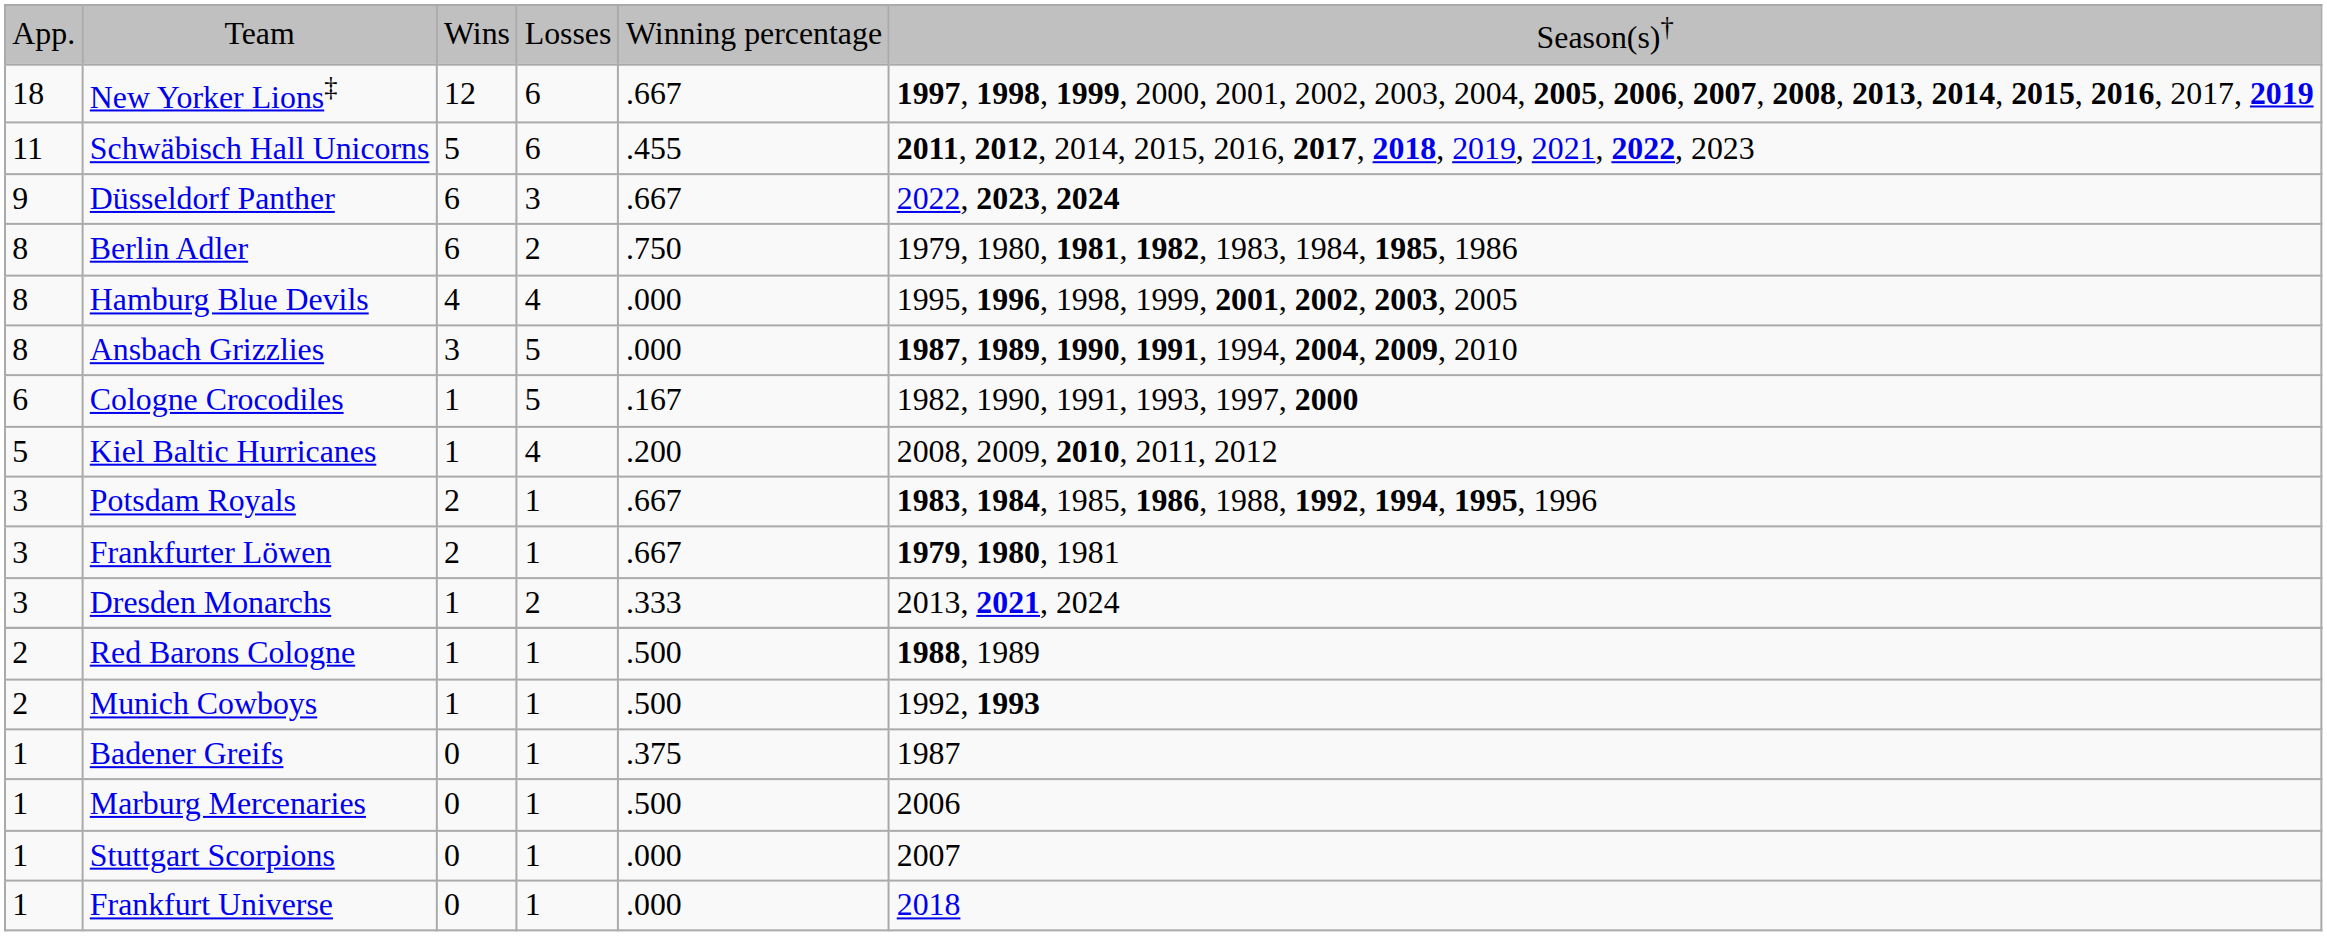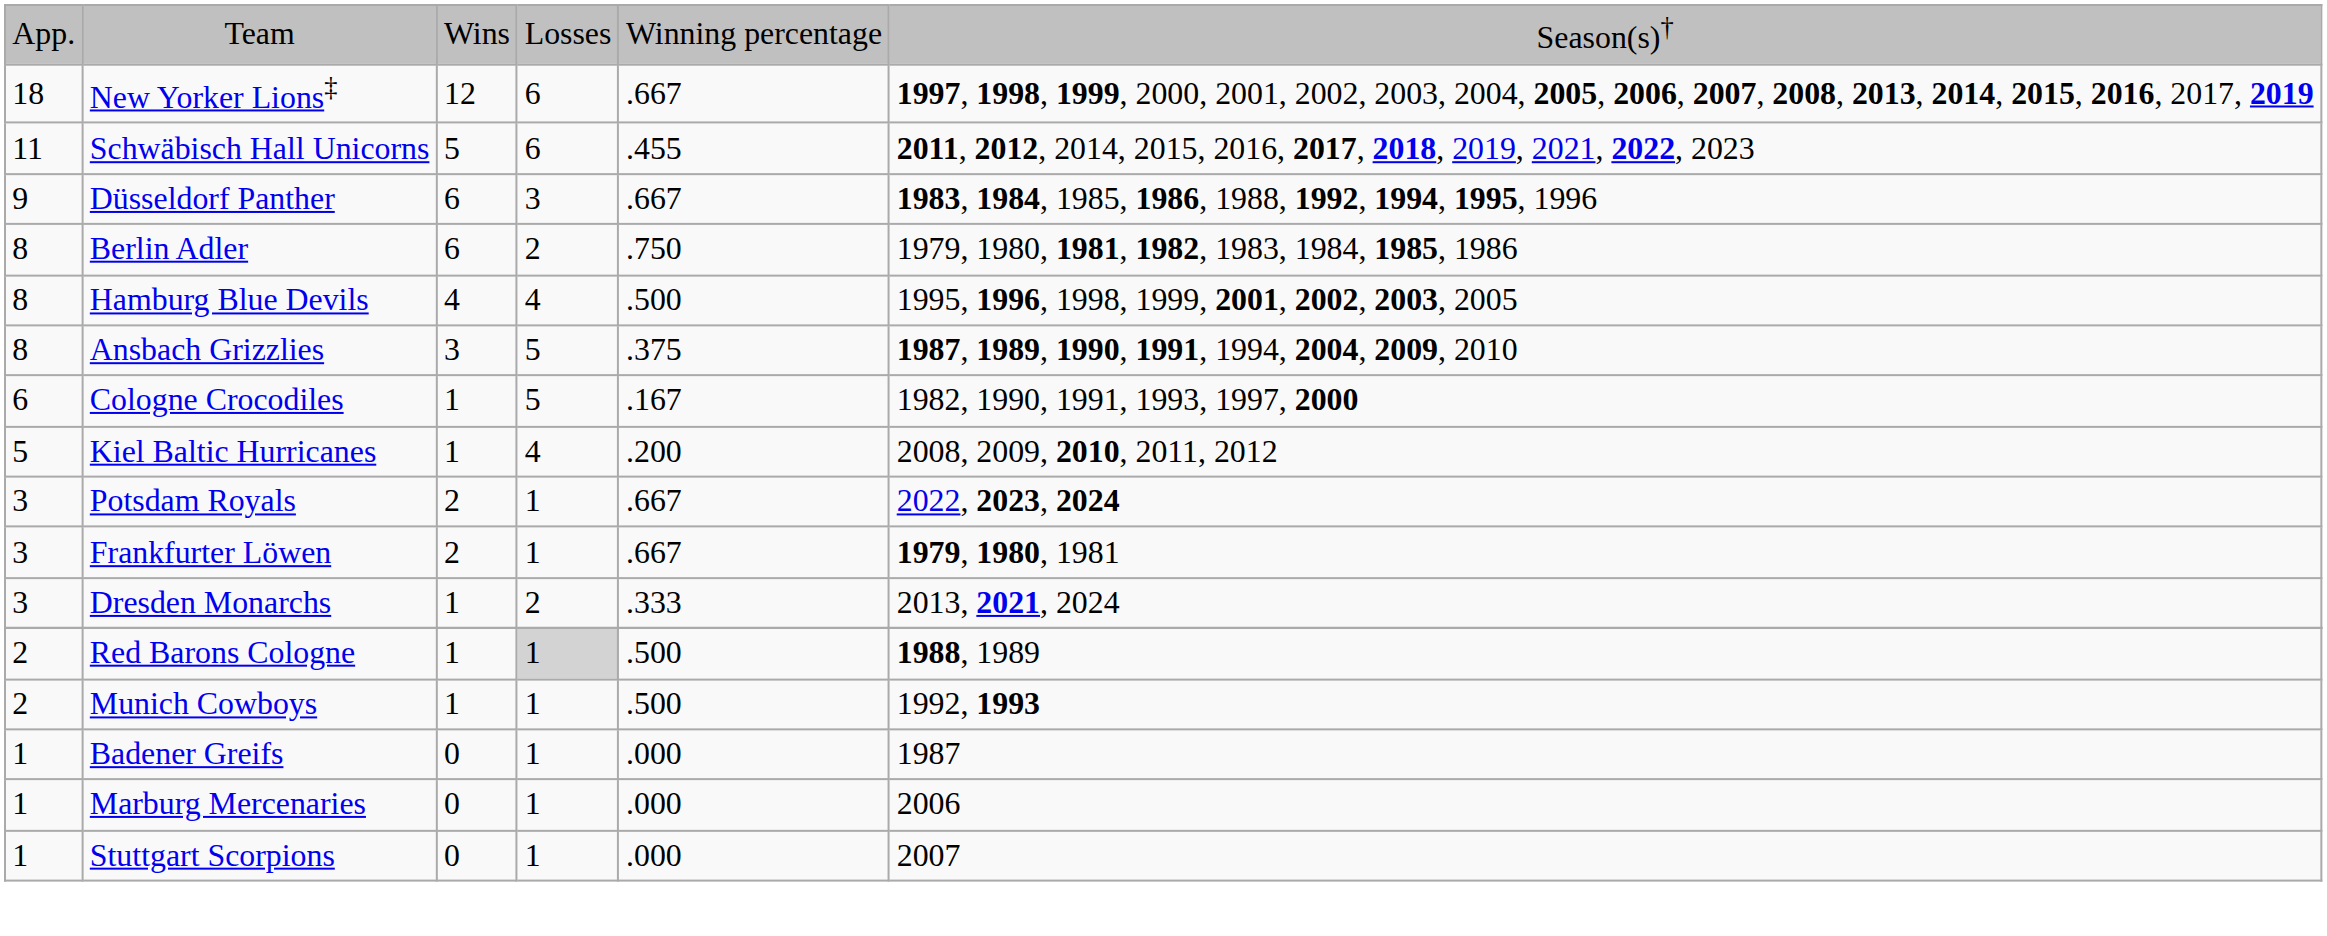Düsseldorf Panther | column 6: 2022, 2023, 2024 -> 1983, 1984, 1985, 1986, 1988, 1992, 1994, 1995, 1996
Hamburg Blue Devils | column 5: .000 -> .500
Ansbach Grizzlies | column 5: .000 -> .375
Potsdam Royals | column 6: 1983, 1984, 1985, 1986, 1988, 1992, 1994, 1995, 1996 -> 2022, 2023, 2024
Red Barons Cologne | column 4: no background -> lightgrey background
Badener Greifs | column 5: .375 -> .000
Marburg Mercenaries | column 5: .500 -> .000
- row: 1 | Frankfurt Universe | 0 | 1 | .000 | 2018
